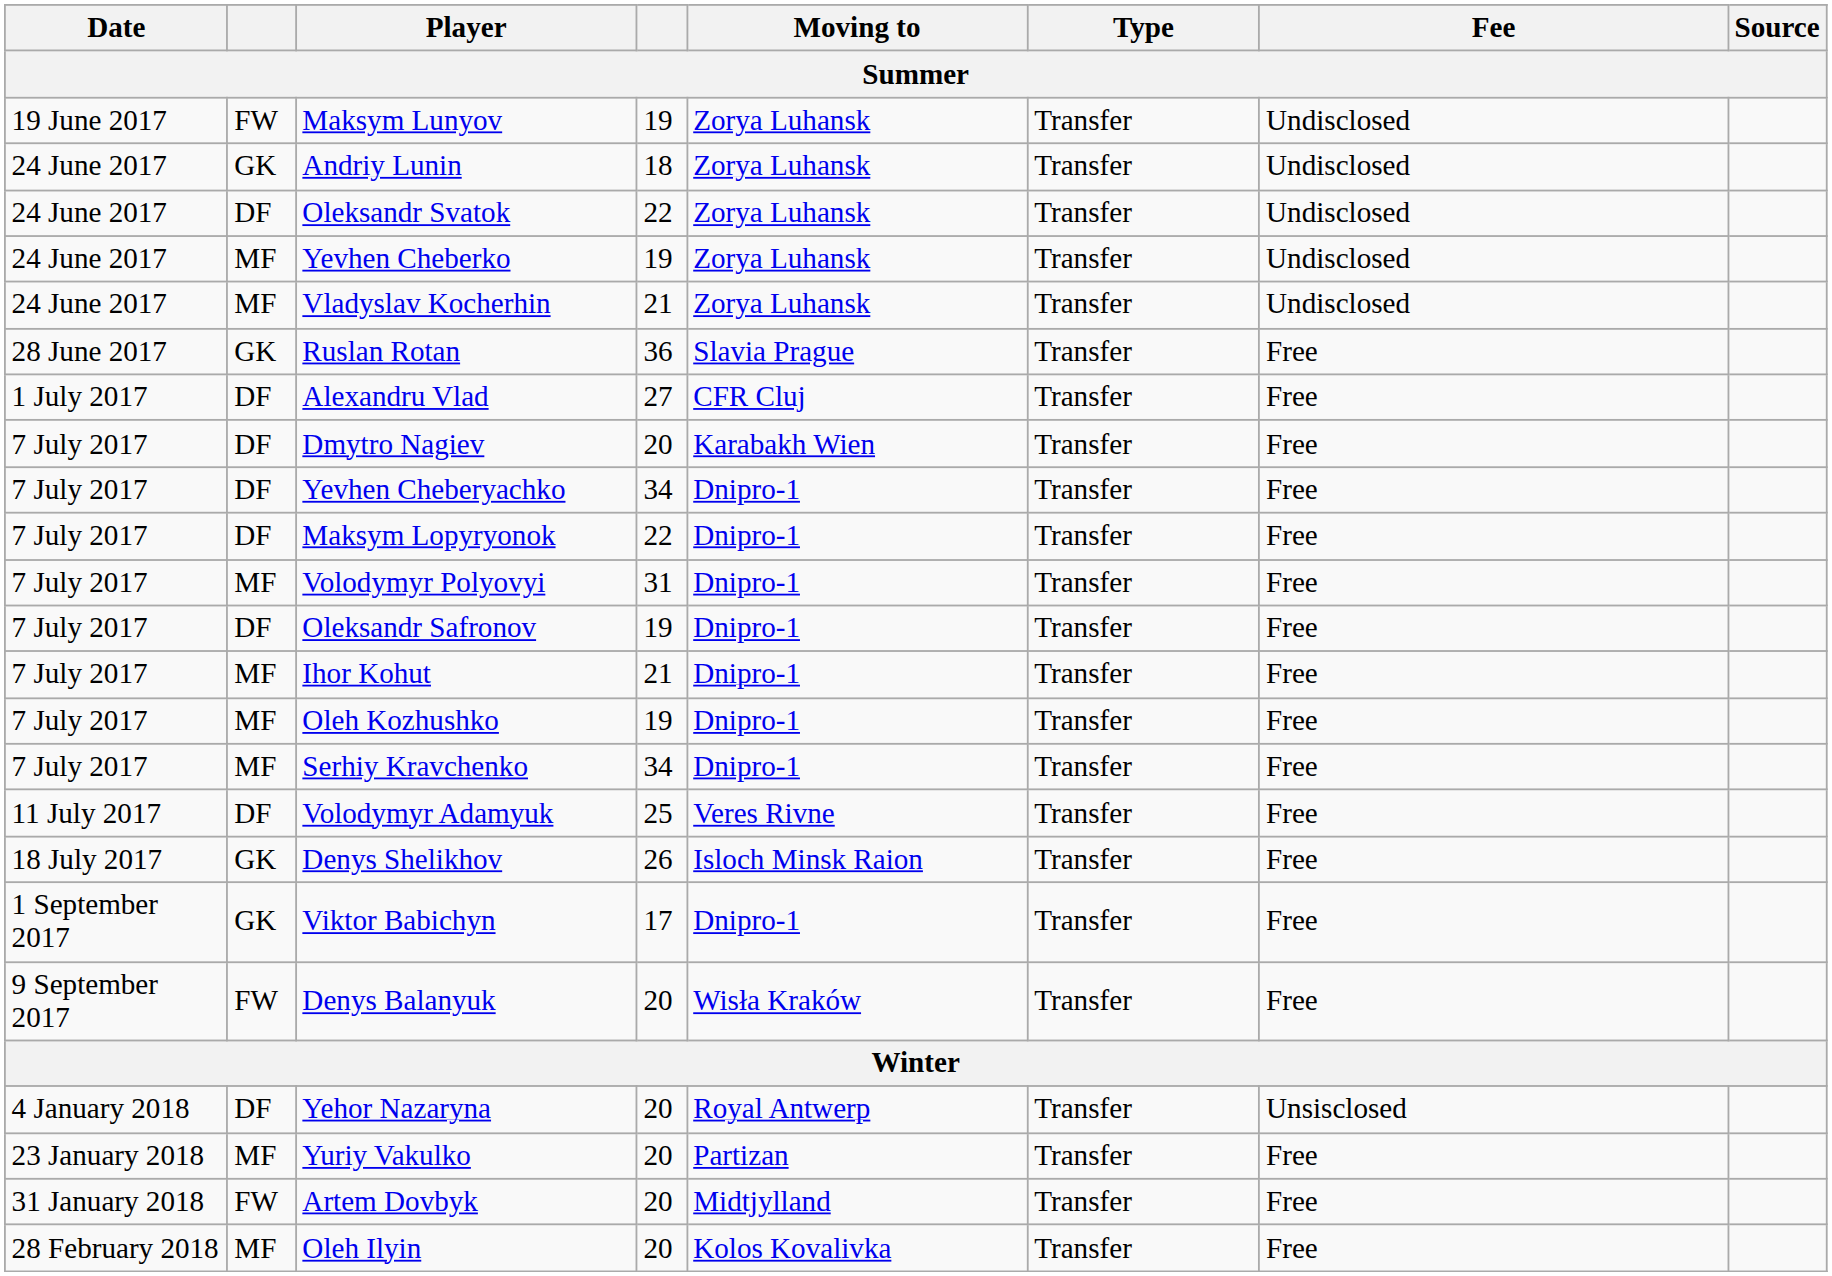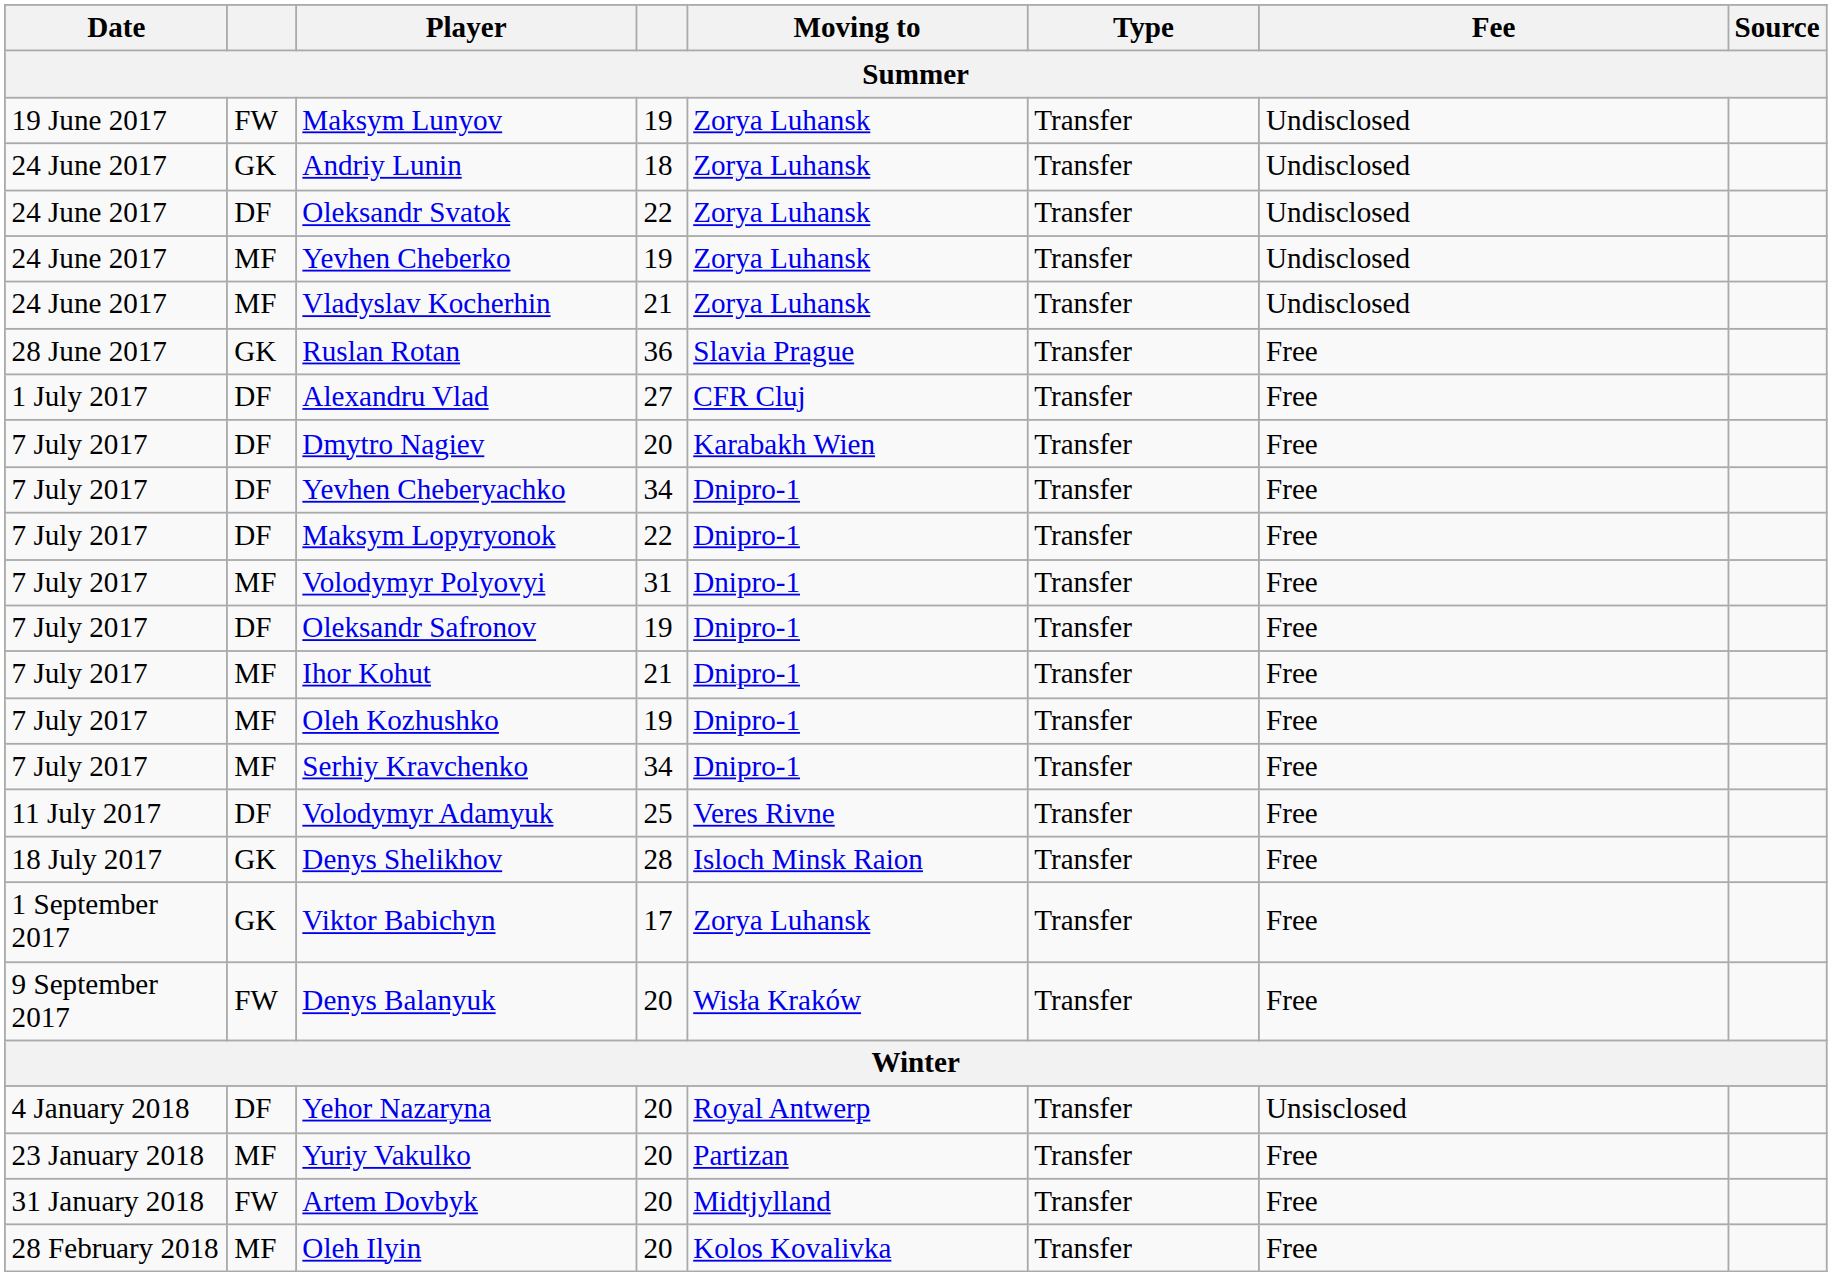Denys Shelikhov | column 4: 26 -> 28
Viktor Babichyn | Moving to: Dnipro-1 -> Zorya Luhansk
